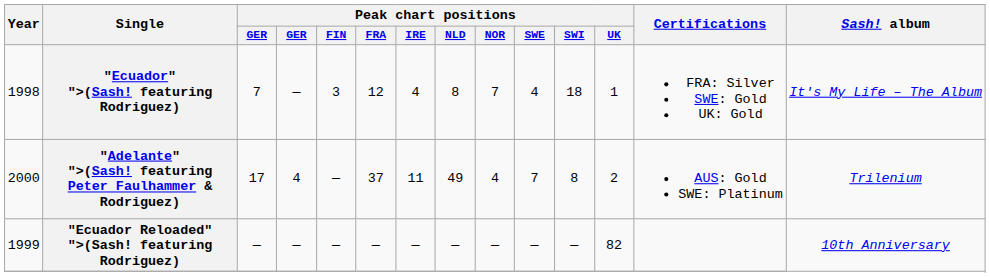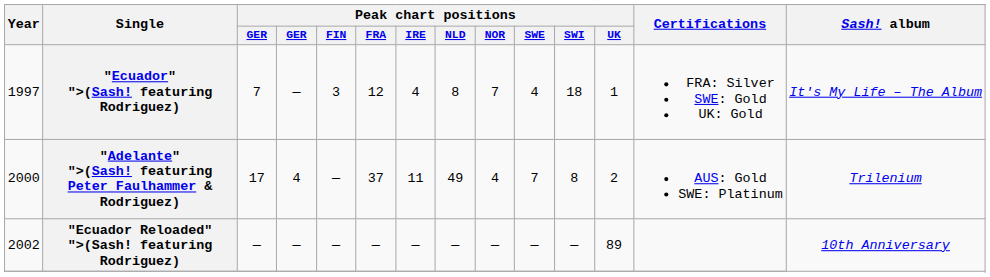"Ecuador" ">(Sash! featuring Rodriguez) | Year: 1998 -> 1997
"Ecuador Reloaded" ">(Sash! featuring Rodriguez) | Year: 1999 -> 2002
"Ecuador Reloaded" ">(Sash! featuring Rodriguez) | Peak chart positions / UK: 82 -> 89
